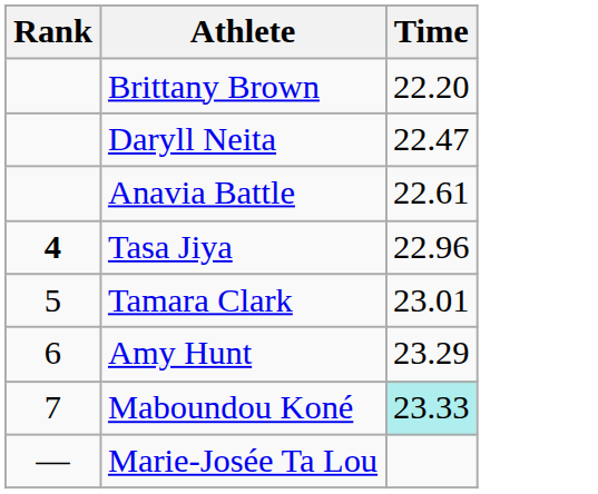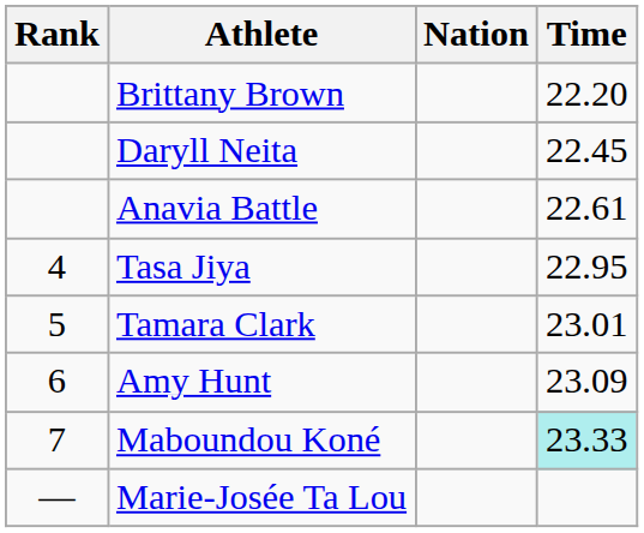+ column: Nation
Daryll Neita | Time: 22.47 -> 22.45
Tasa Jiya | Rank: bold -> normal
Tasa Jiya | Time: 22.96 -> 22.95
Amy Hunt | Time: 23.29 -> 23.09
